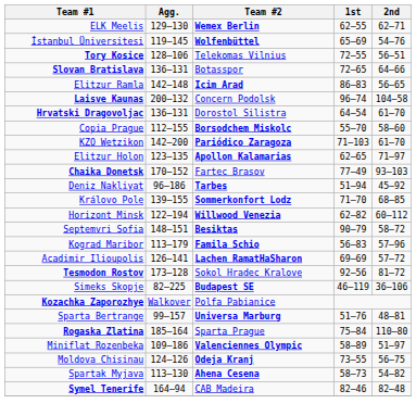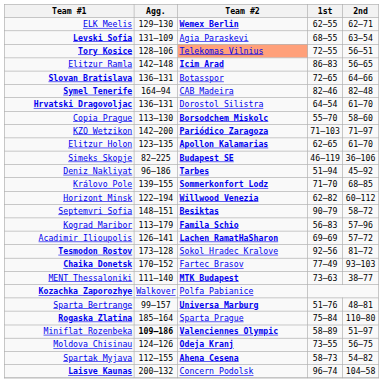+ row: Levski Sofia | 131–109 | Agia Paraskevi | 68–55 | 63–54
- row: İstanbul Üniversitesi | 119–145 | Wolfenbüttel | 65–69 | 54–76
Tory Kosice | Team #2: no background -> lightsalmon background
rows swapped: Elitzur Ramla <-> Slovan Bratislava
rows swapped: Laisve Kaunas <-> Symel Tenerife
Copia Prague | Agg.: 112–155 -> 113–130
KZO Wetzikon | 2nd: 61–70 -> 71–97
Elitzur Holon | 2nd: 71–97 -> 61–70
rows swapped: Chaika Donetsk <-> Simeks Skopje
+ row: MENT Thessaloniki | 111–140 | MTK Budapest | 73–63 | 38–77
Miniflat Rozenbeka | Agg.: normal -> bold
Spartak Myjava | Agg.: 113–130 -> 112–155
